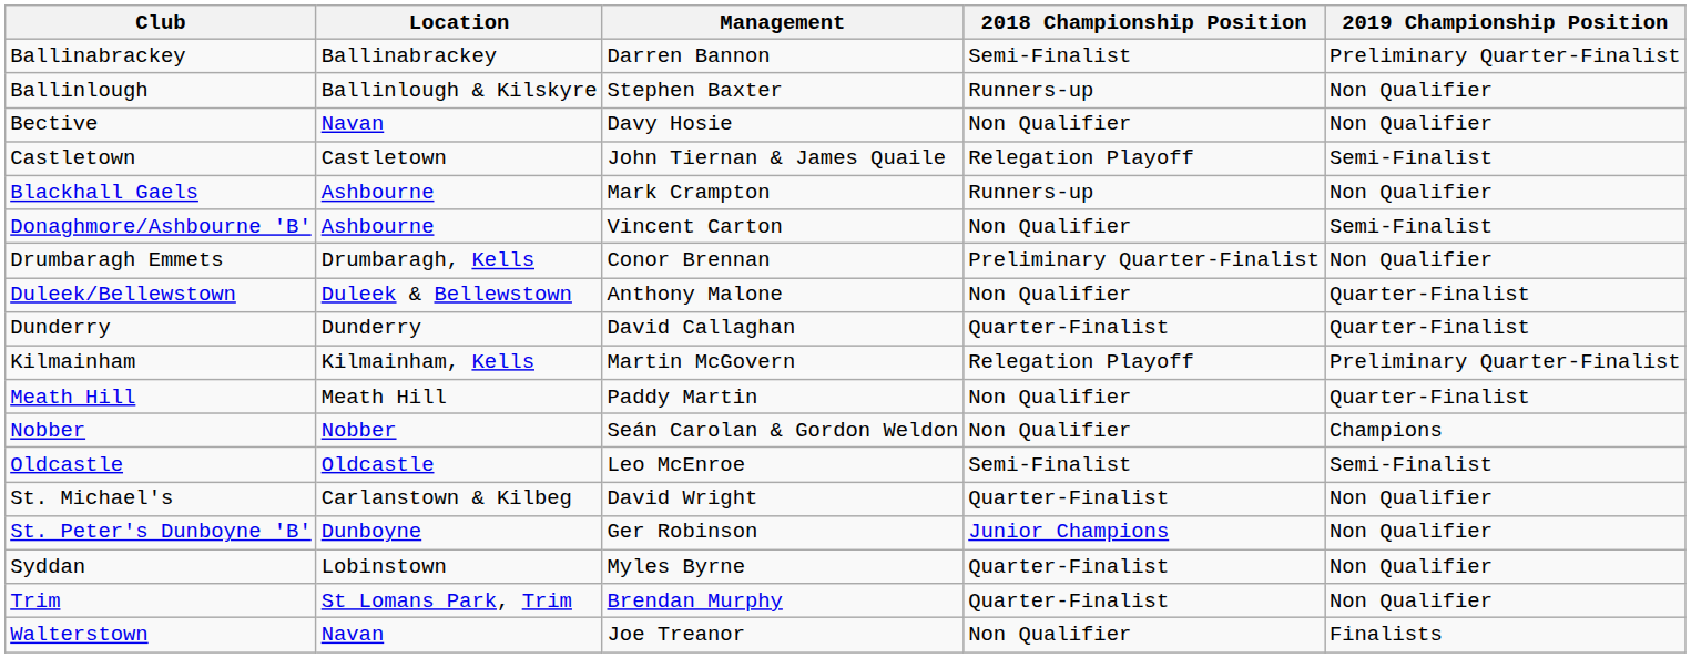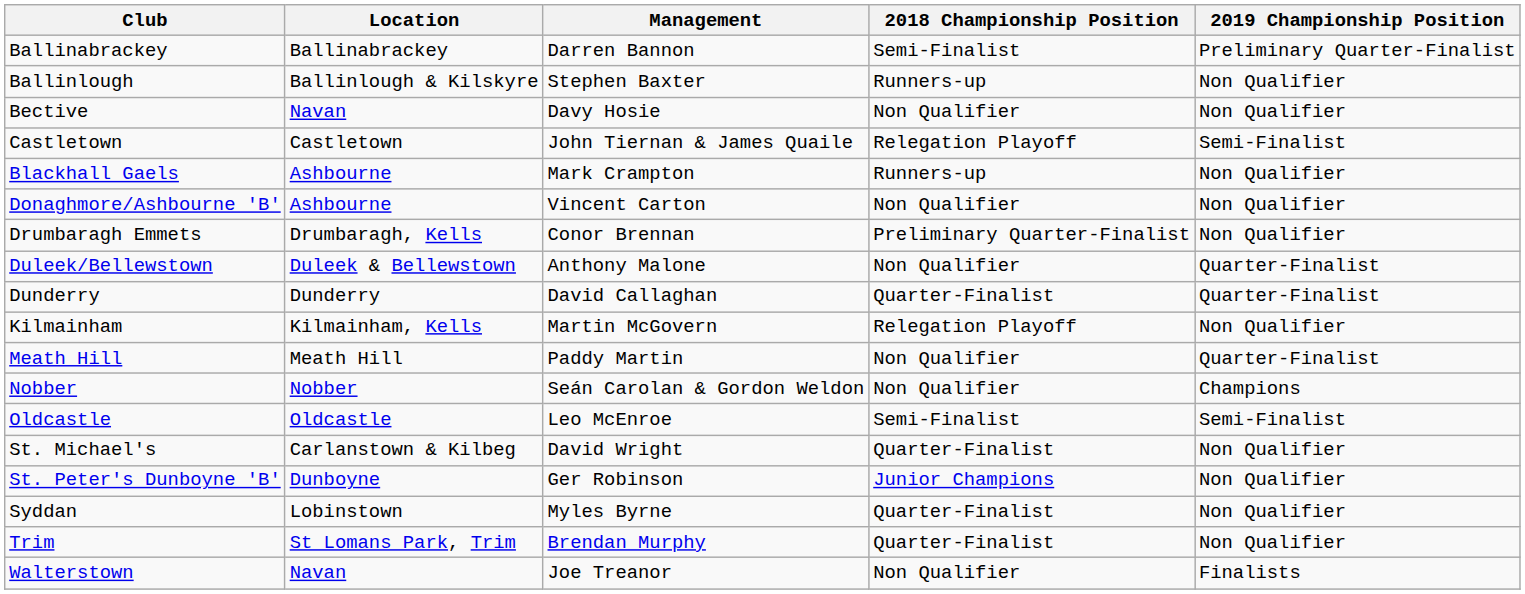Donaghmore/Ashbourne 'B' | 2019 Championship Position: Semi-Finalist -> Non Qualifier
Kilmainham | 2019 Championship Position: Preliminary Quarter-Finalist -> Non Qualifier
